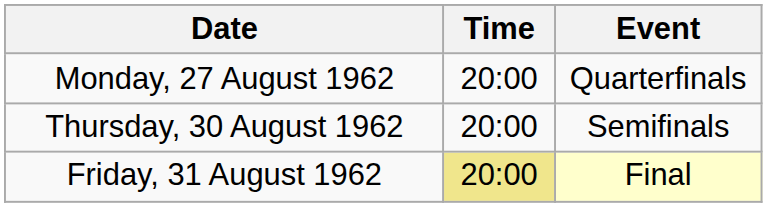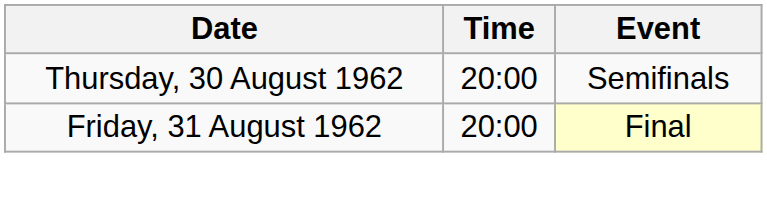- row: Monday, 27 August 1962 | 20:00 | Quarterfinals
Friday, 31 August 1962 | Time: khaki background -> no background
